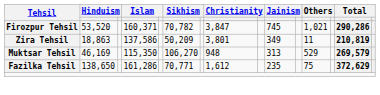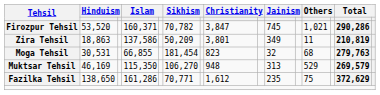+ row: Moga Tehsil | 30,531 | 66,855 | 181,454 | 823 | 32 | 68 | 279,763
